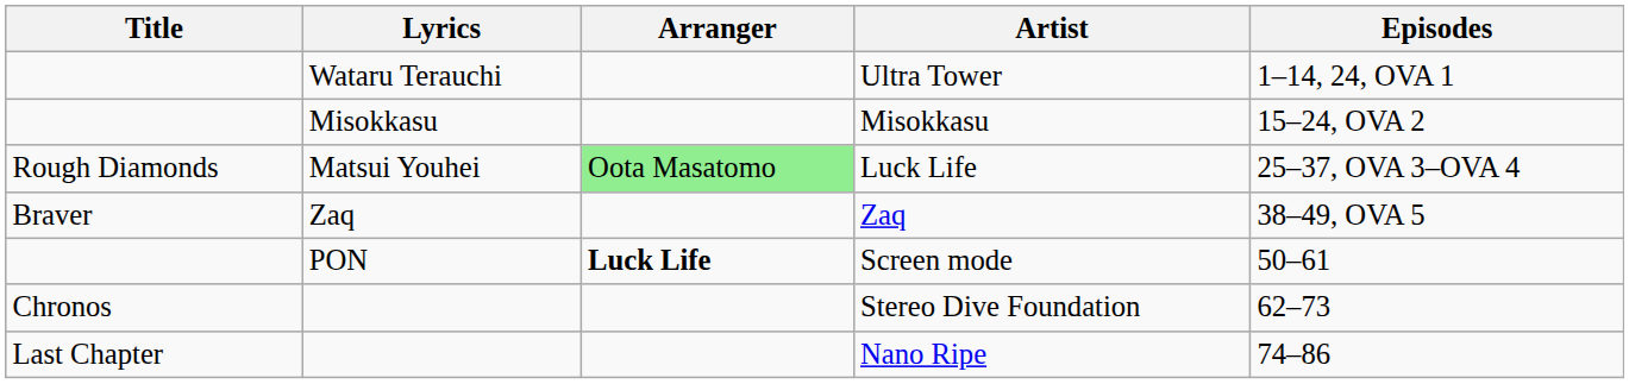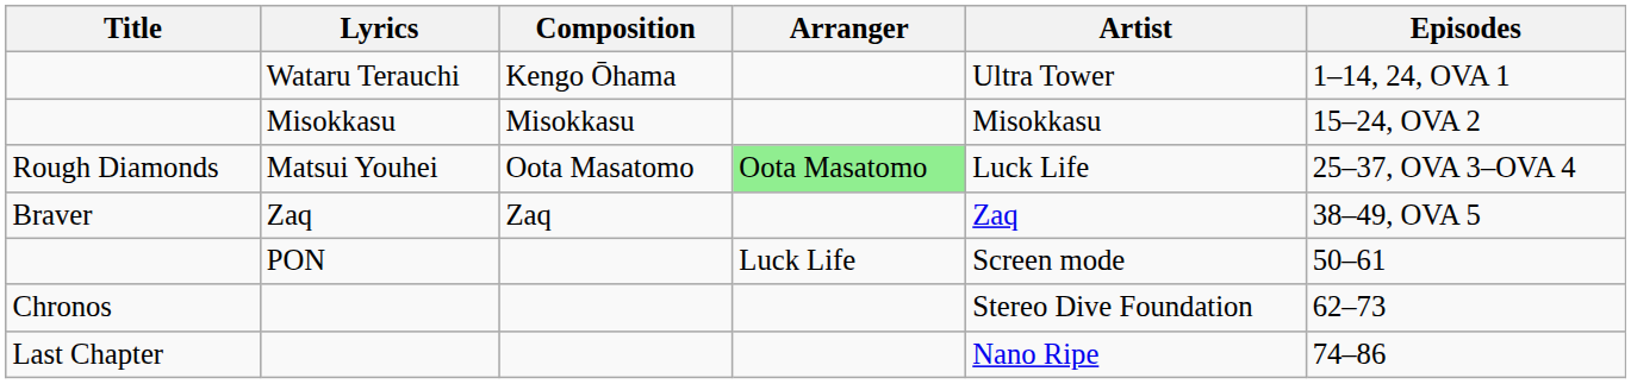+ column: Composition | Kengo Ōhama | Misokkasu | Oota Masatomo | Zaq
PON | Arranger: bold -> normal
